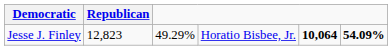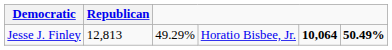Jesse J. Finley | Republican: 12,823 -> 12,813
Jesse J. Finley | column 6: 54.09% -> 50.49%
